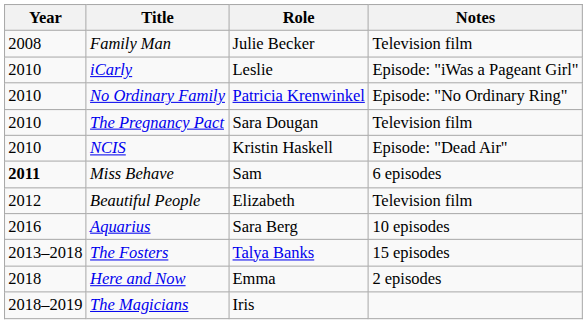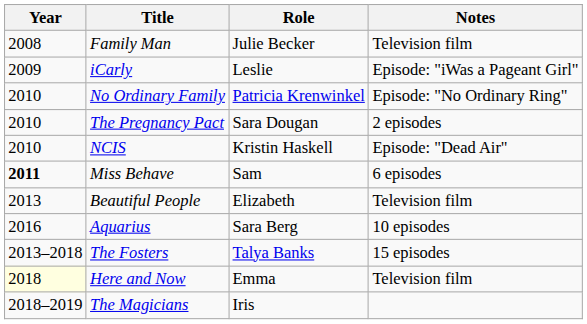iCarly | Year: 2010 -> 2009
The Pregnancy Pact | Notes: Television film -> 2 episodes
Beautiful People | Year: 2012 -> 2013
Here and Now | Year: no background -> lightyellow background
Here and Now | Notes: 2 episodes -> Television film
